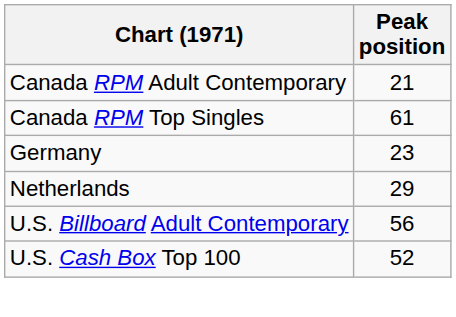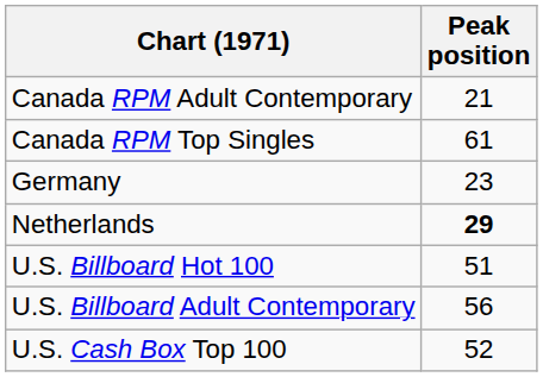Netherlands | Peak position: normal -> bold
+ row: U.S. Billboard Hot 100 | 51
